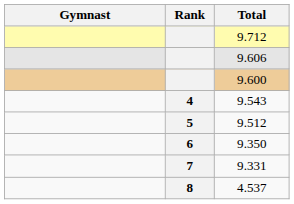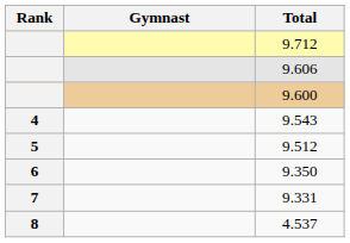columns swapped: Rank <-> Gymnast
